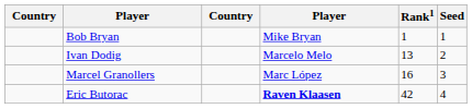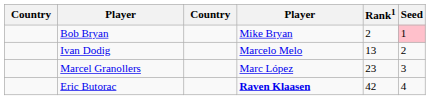Bob Bryan | Rank1: 1 -> 2
Bob Bryan | Seed: no background -> pink background
Marcel Granollers | Rank1: 16 -> 23
